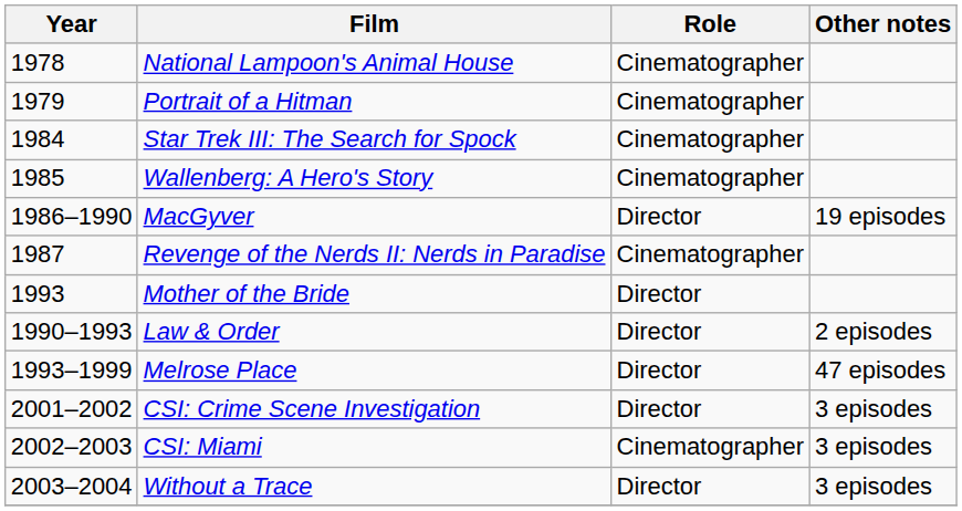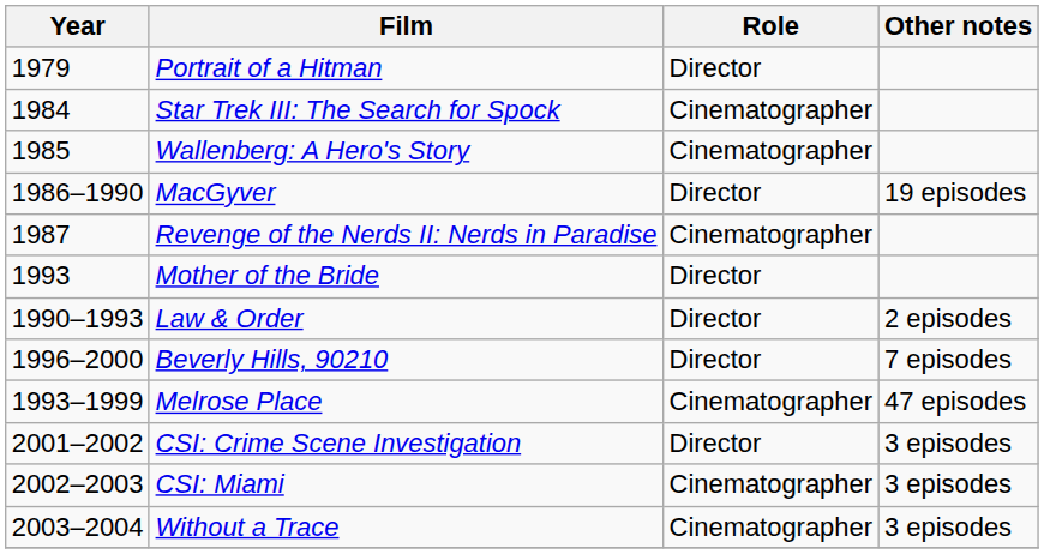- row: 1978 | National Lampoon's Animal House | Cinematographer
Portrait of a Hitman | Role: Cinematographer -> Director
+ row: 1996–2000 | Beverly Hills, 90210 | Director | 7 episodes
Melrose Place | Role: Director -> Cinematographer
Without a Trace | Role: Director -> Cinematographer
